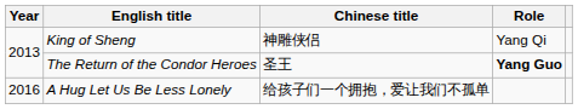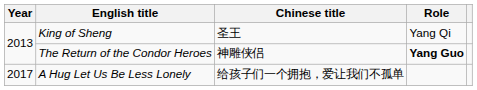King of Sheng | Chinese title: 神雕侠侣 -> 圣王
The Return of the Condor Heroes | Chinese title: 圣王 -> 神雕侠侣
A Hug Let Us Be Less Lonely | Year: 2016 -> 2017
